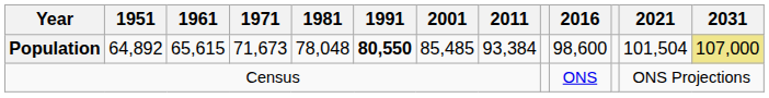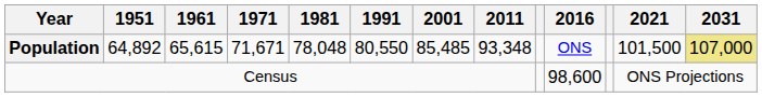Population | 1971: 71,673 -> 71,671
Population | 1991: bold -> normal
Population | 2011: 93,384 -> 93,348
Population | 2016: 98,600 -> ONS
Population | 2021: 101,504 -> 101,500
Census | 2016: ONS -> 98,600
